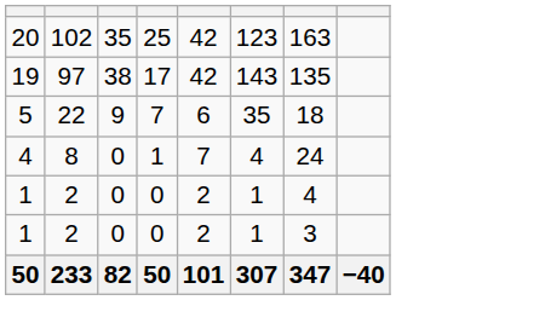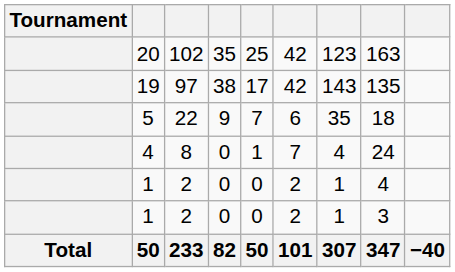+ column: Tournament | Total
